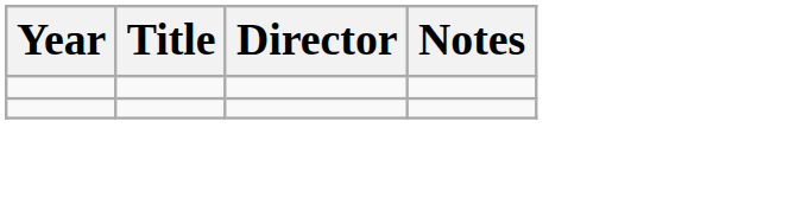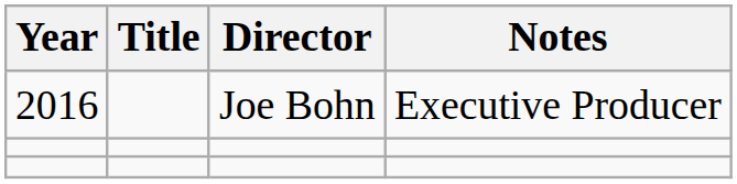+ row: 2016 | Joe Bohn | Executive Producer
